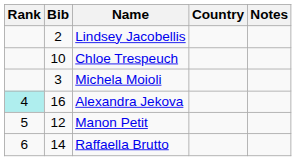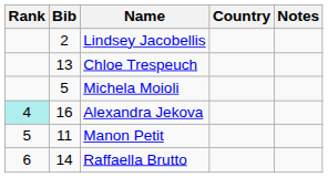Chloe Trespeuch | Bib: 10 -> 13
Michela Moioli | Bib: 3 -> 5
Manon Petit | Bib: 12 -> 11
